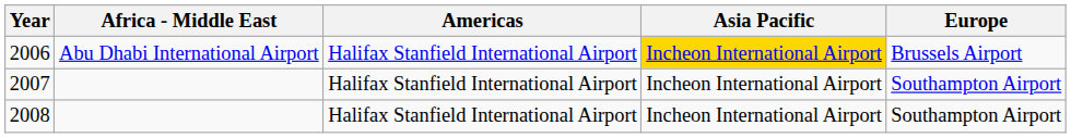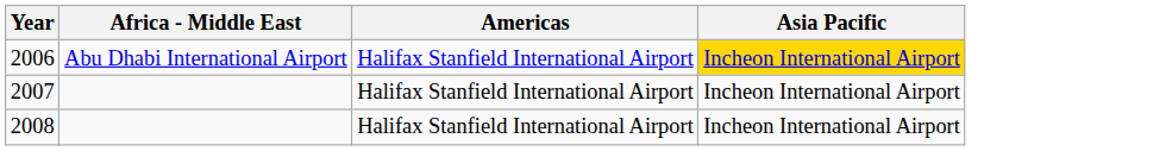- column: Europe | Brussels Airport | Southampton Airport | Southampton Airport
